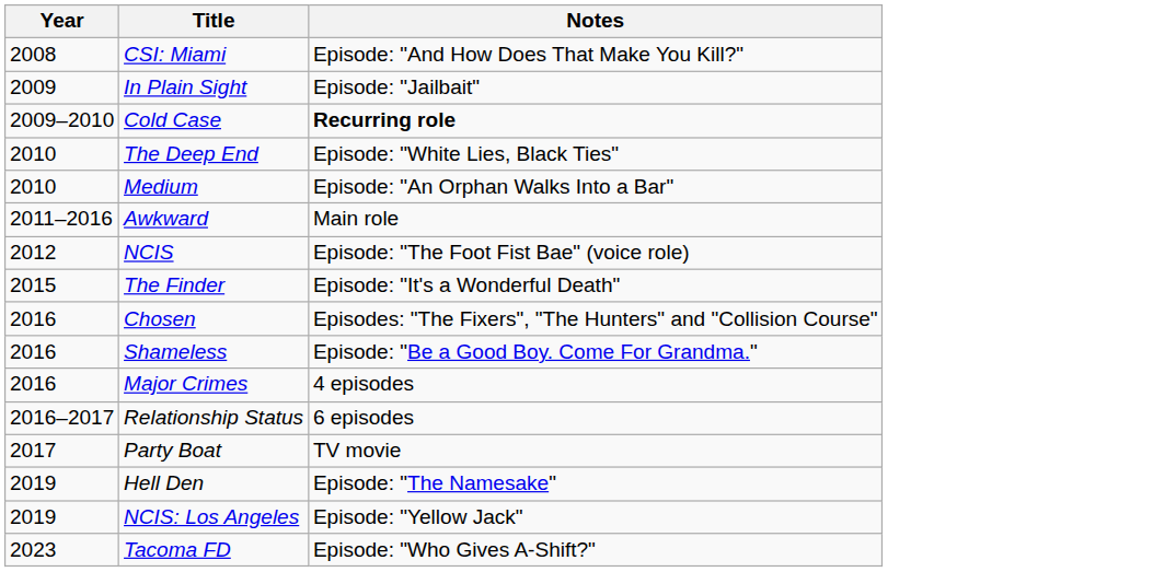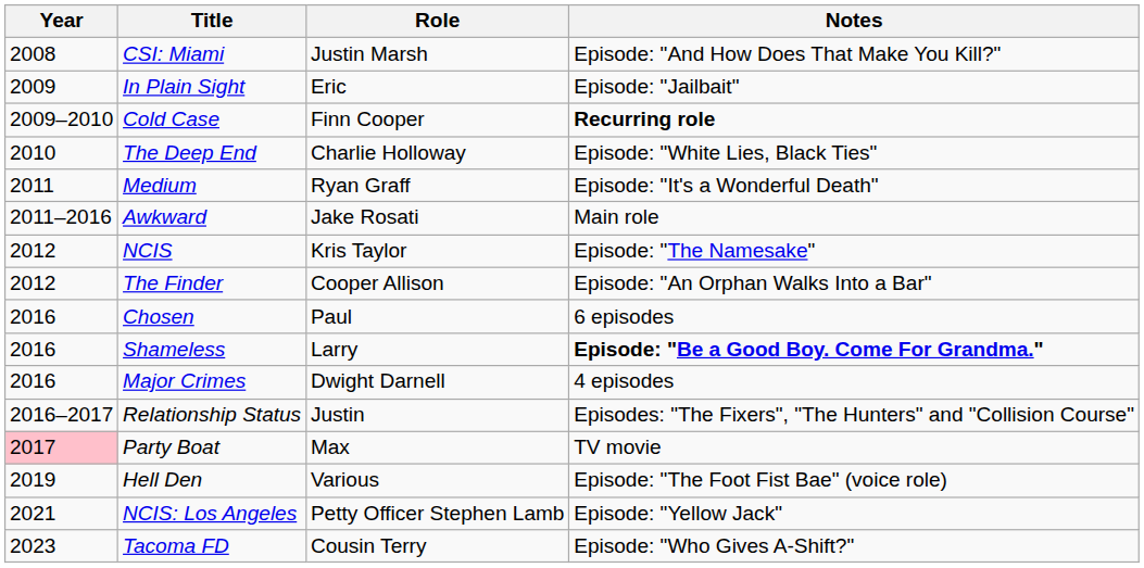+ column: Role | Justin Marsh | Eric | Finn Cooper | Charlie Holloway | Ryan Graff | Jake Rosati | Kris Taylor | Cooper Allison | Paul | Larry | Dwight Darnell | Justin | Max | Various | Petty Officer Stephen Lamb | Cousin Terry
Medium | Year: 2010 -> 2011
Medium | Notes: Episode: "An Orphan Walks Into a Bar" -> Episode: "It's a Wonderful Death"
NCIS | Notes: Episode: "The Foot Fist Bae" (voice role) -> Episode: "The Namesake"
The Finder | Year: 2015 -> 2012
The Finder | Notes: Episode: "It's a Wonderful Death" -> Episode: "An Orphan Walks Into a Bar"
Chosen | Notes: Episodes: "The Fixers", "The Hunters" and "Collision Course" -> 6 episodes
Shameless | Notes: normal -> bold
Relationship Status | Notes: 6 episodes -> Episodes: "The Fixers", "The Hunters" and "Collision Course"
Party Boat | Year: no background -> pink background
Hell Den | Notes: Episode: "The Namesake" -> Episode: "The Foot Fist Bae" (voice role)
NCIS: Los Angeles | Year: 2019 -> 2021
